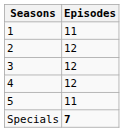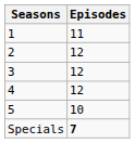5 | Episodes: 11 -> 10
